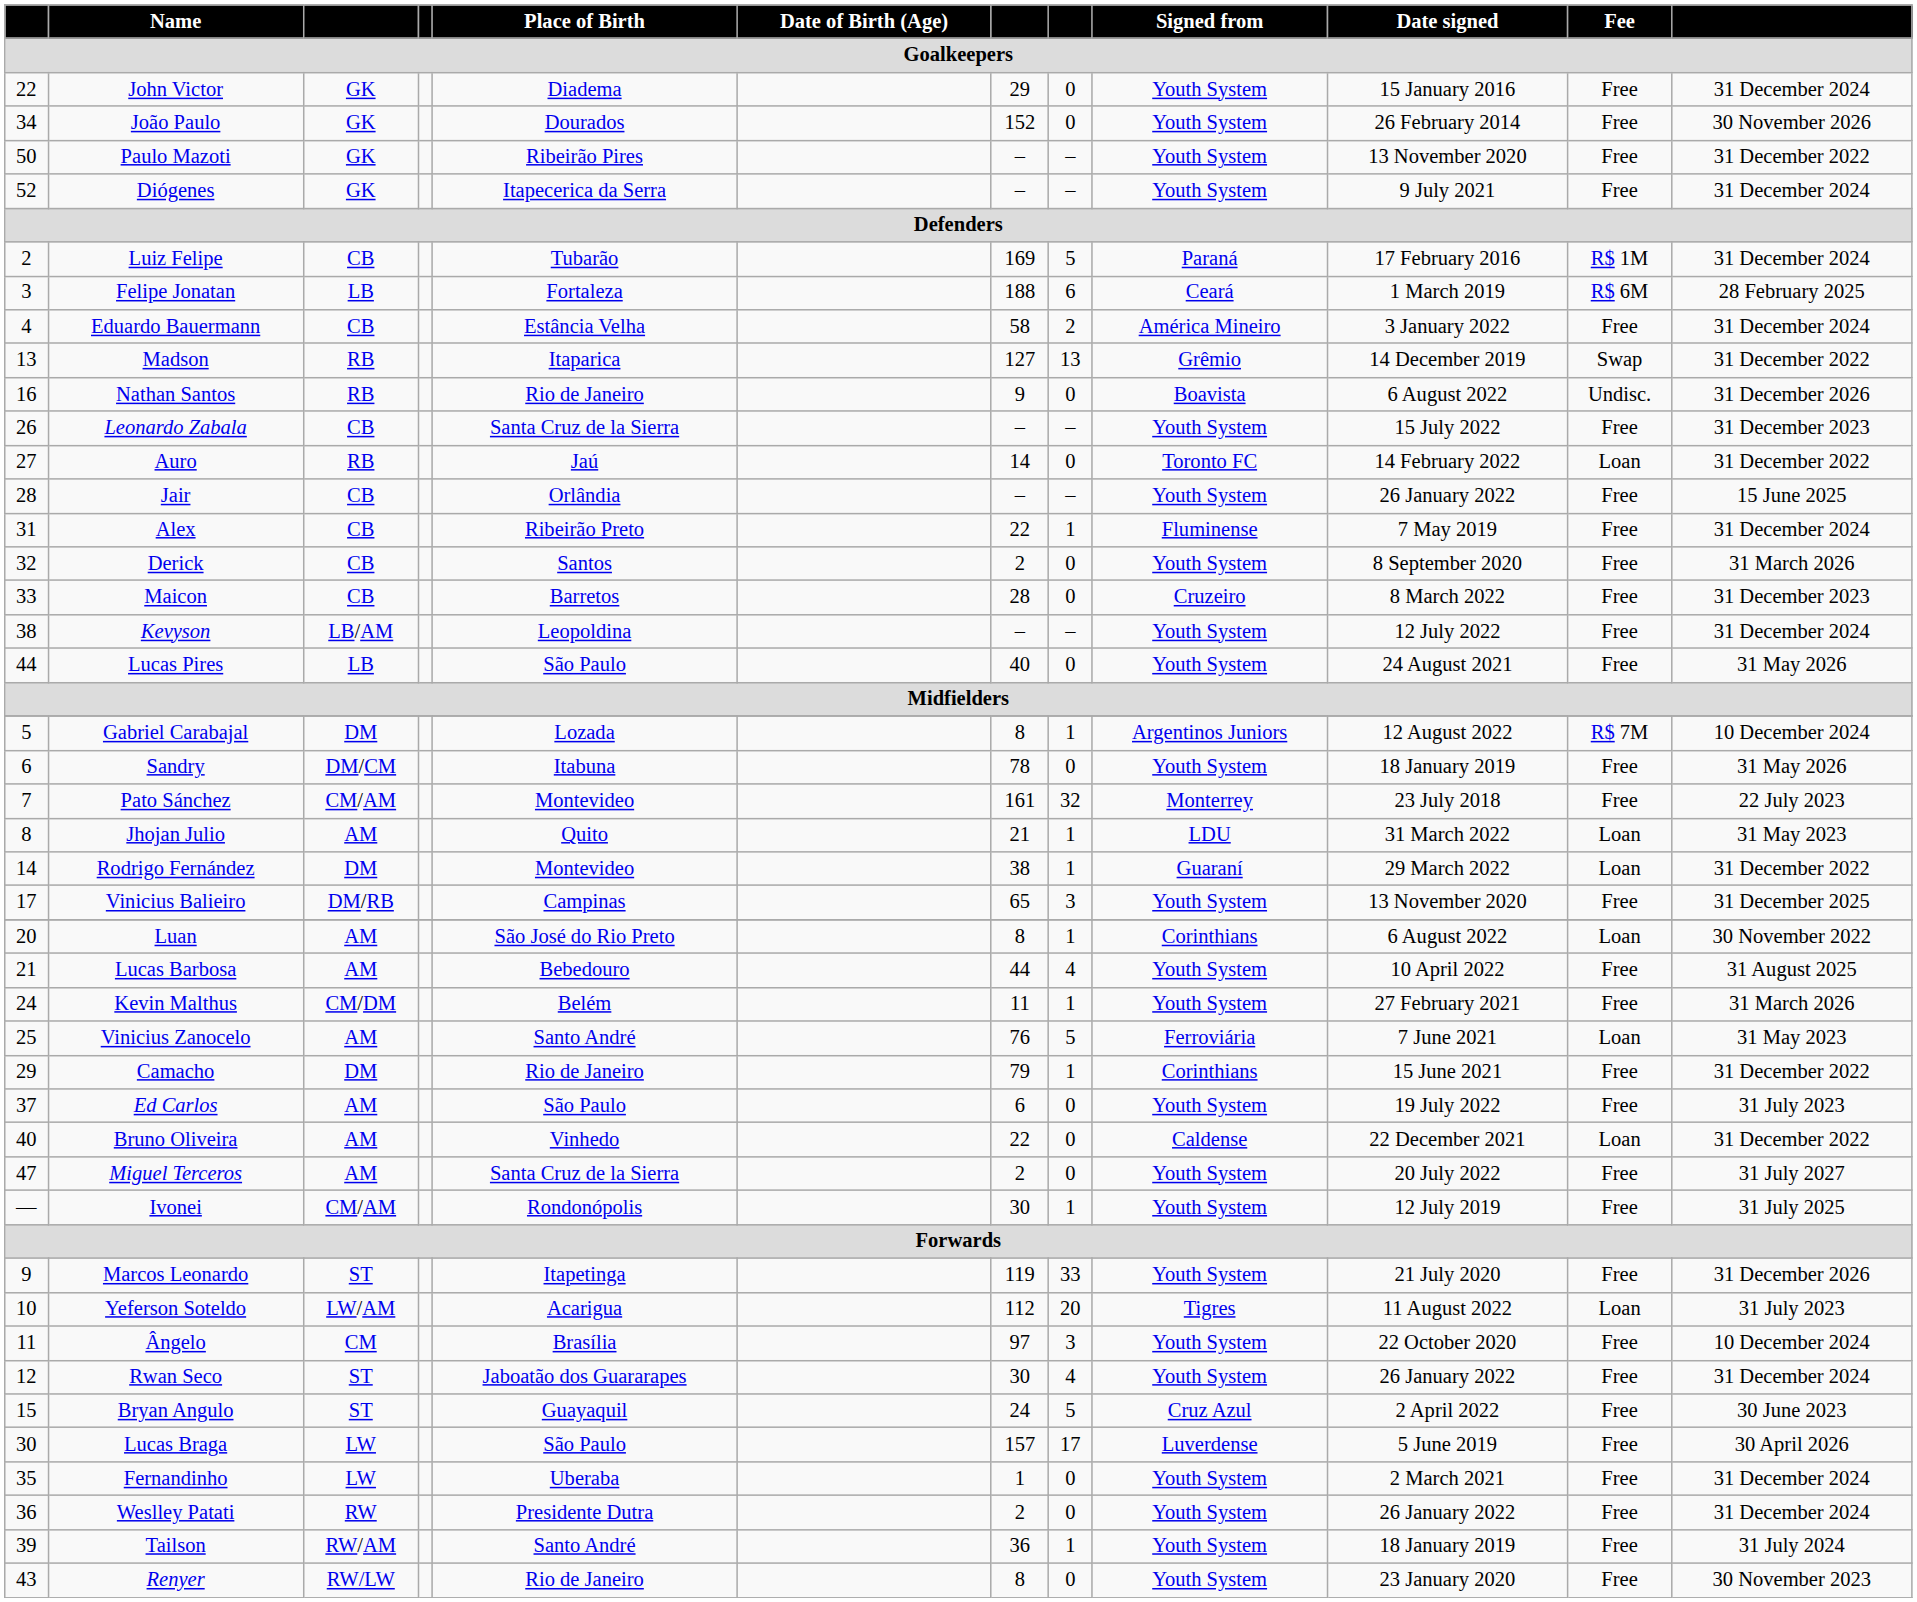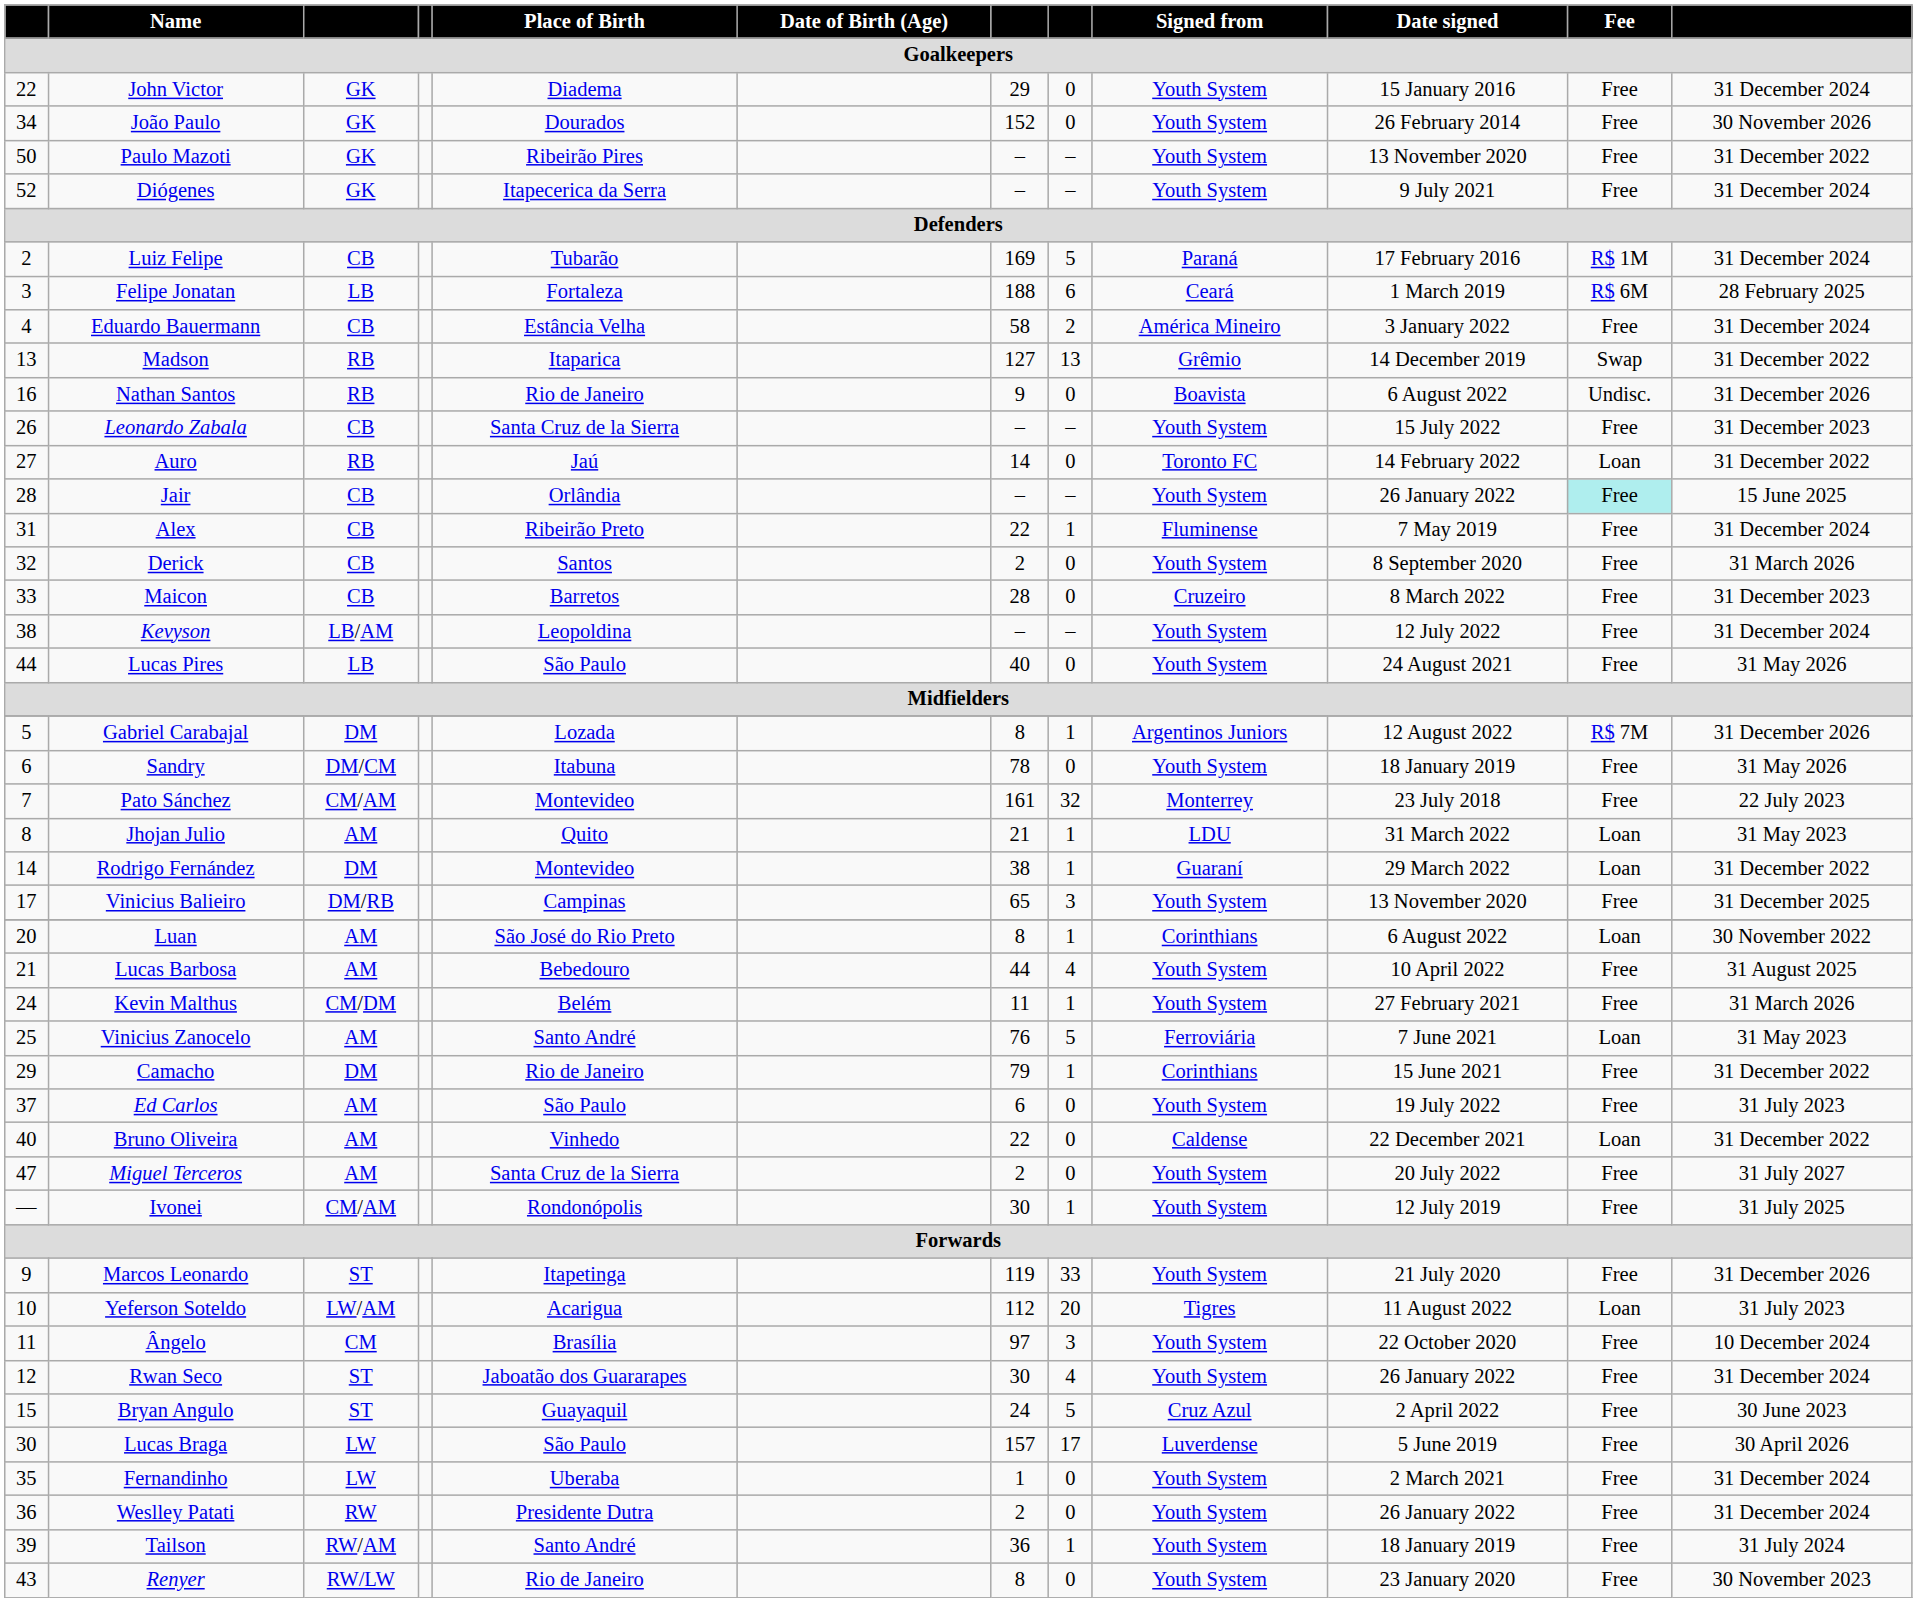Jair | Fee / Goalkeepers: no background -> paleturquoise background
Gabriel Carabajal | column 12: 10 December 2024 -> 31 December 2026
